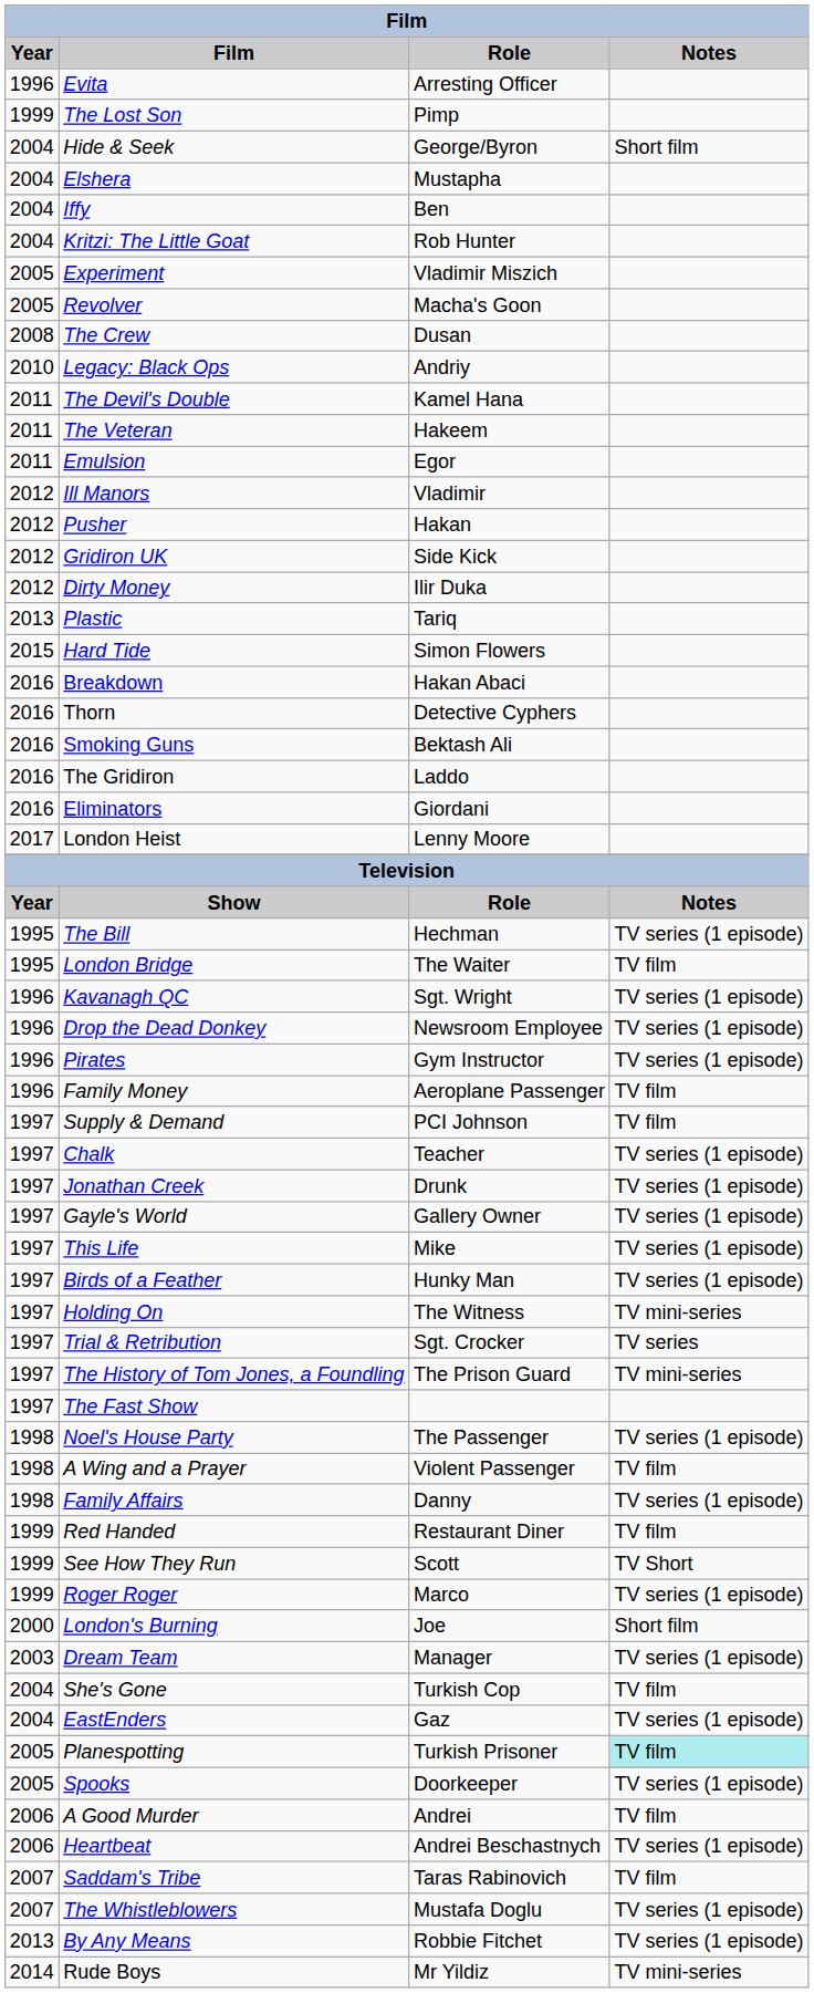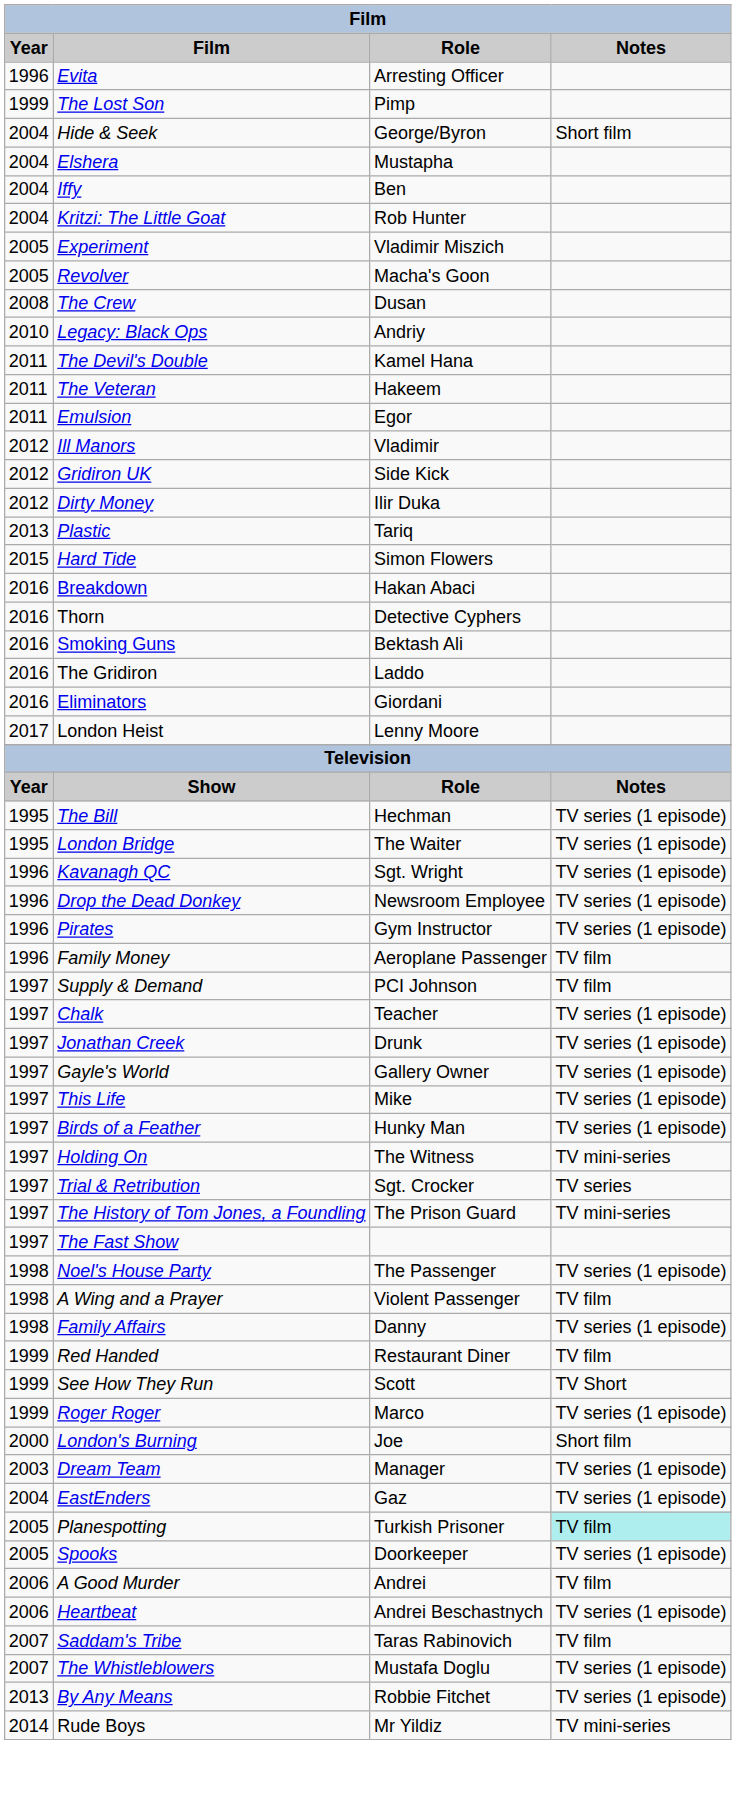- row: 2012 | Pusher | Hakan
London Bridge | Notes: TV film -> TV series (1 episode)
- row: 2004 | She's Gone | Turkish Cop | TV film
